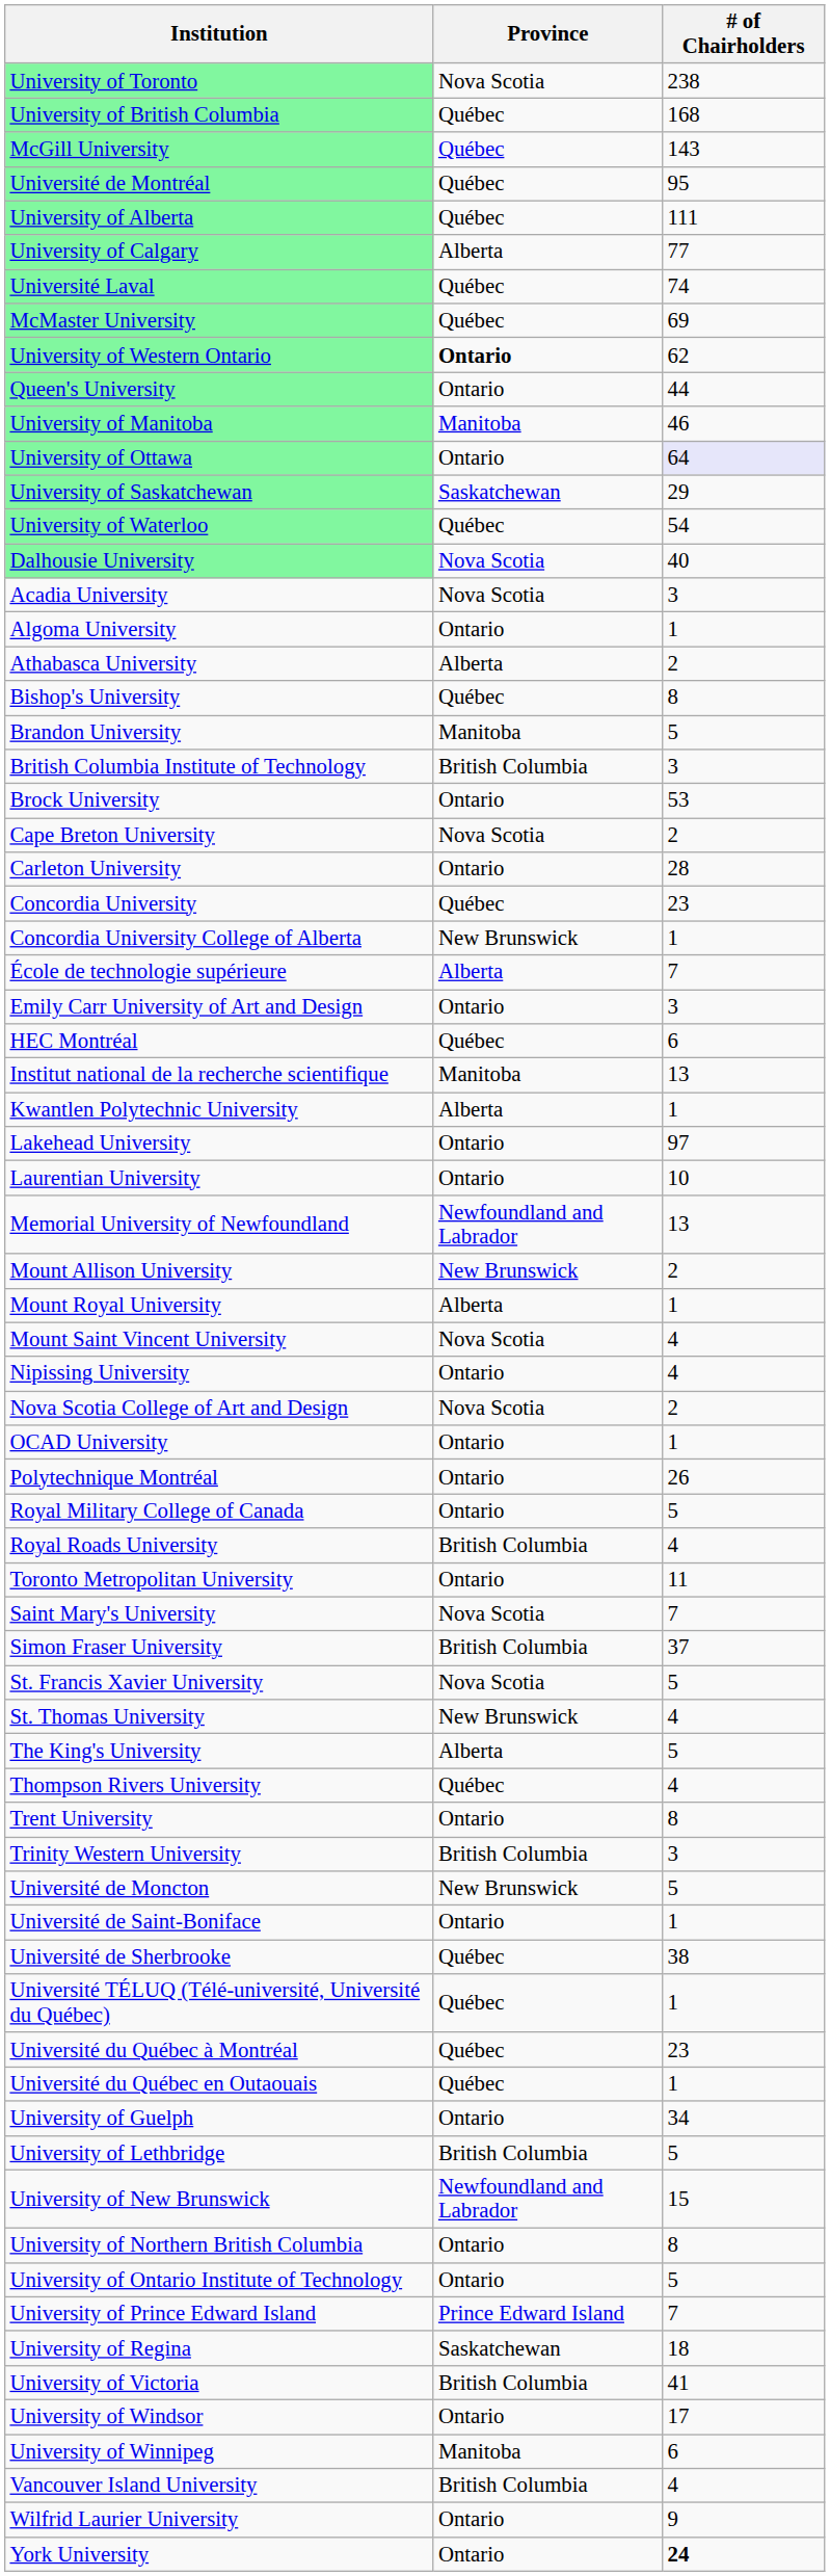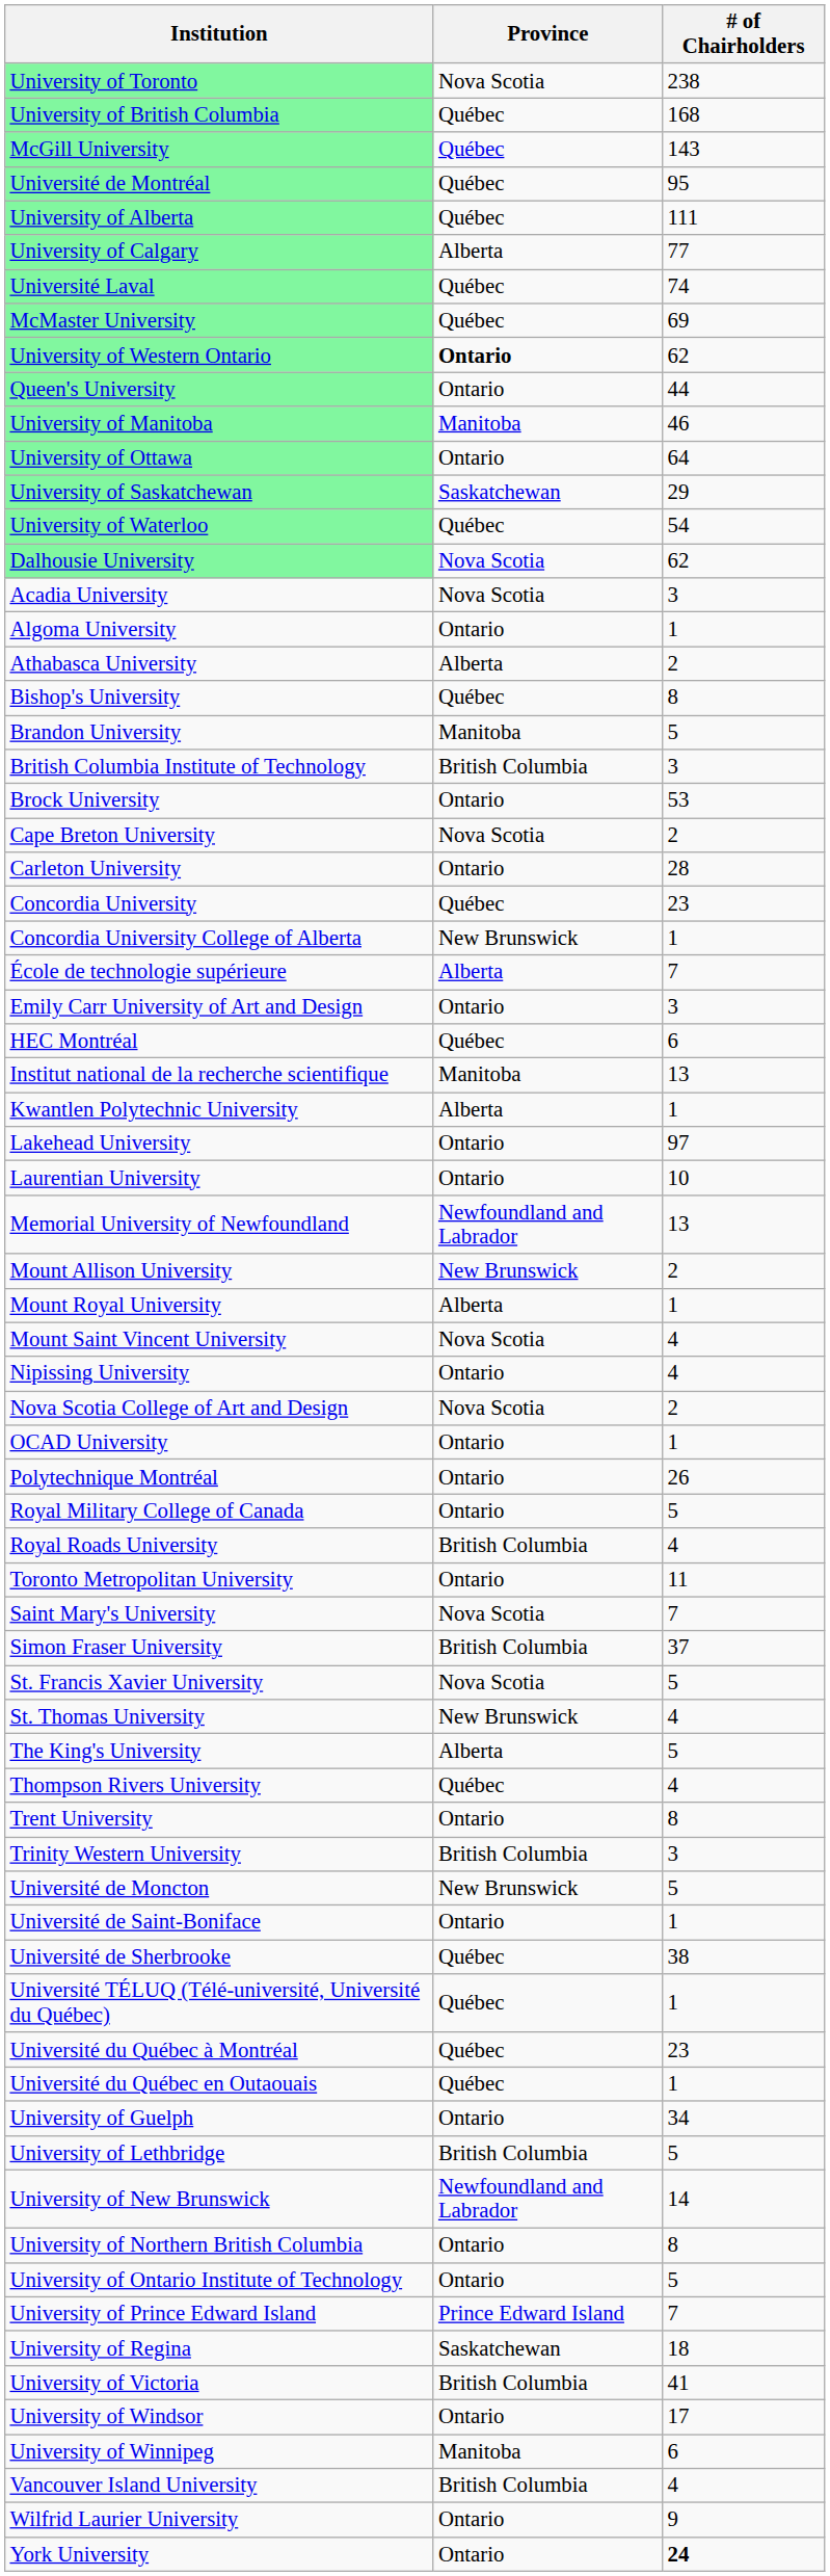University of Ottawa | # of Chairholders: lavender background -> no background
Dalhousie University | # of Chairholders: 40 -> 62
University of New Brunswick | # of Chairholders: 15 -> 14
